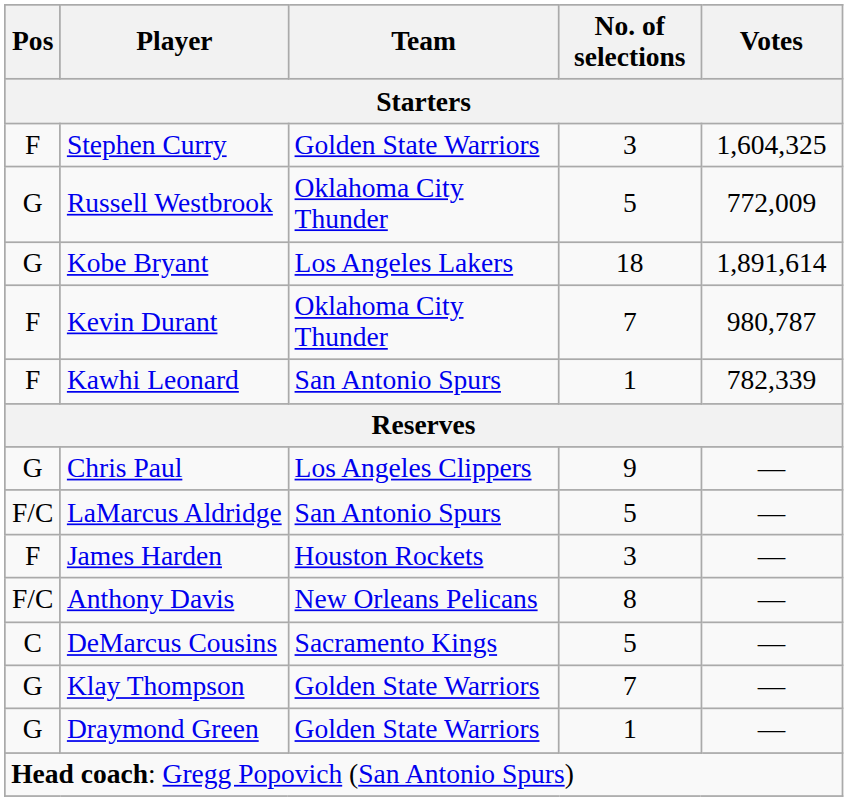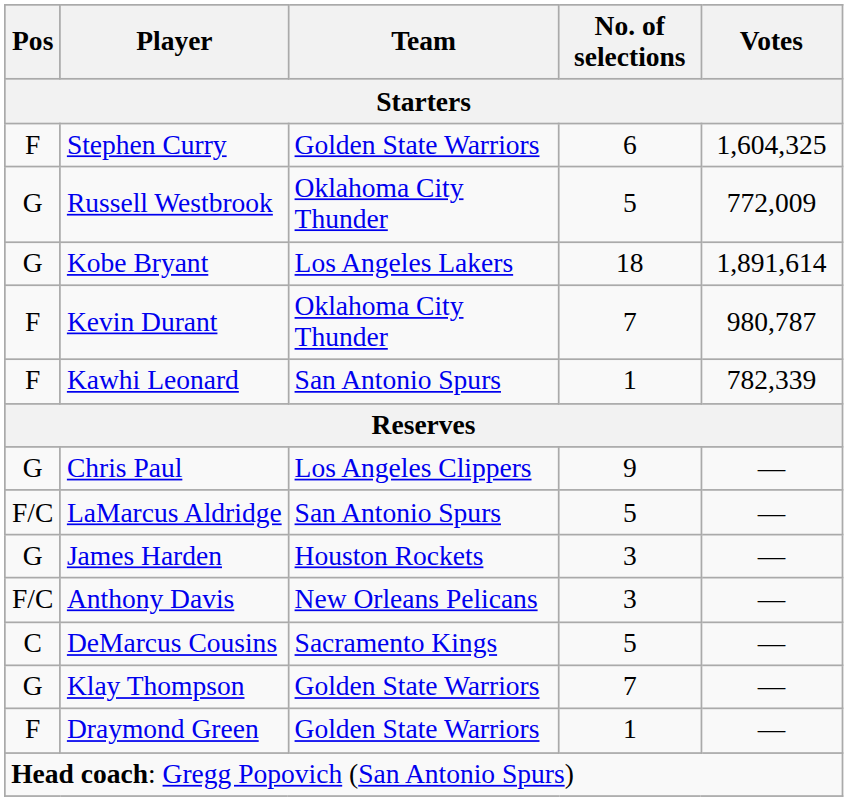Stephen Curry | No. of selections: 3 -> 6
James Harden | Pos: F -> G
Anthony Davis | No. of selections: 8 -> 3
Draymond Green | Pos: G -> F
